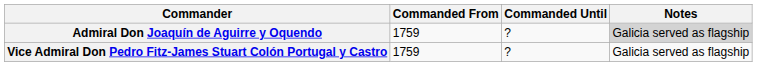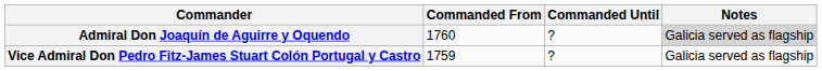Admiral Don Joaquín de Aguirre y Oquendo | Commanded From: 1759 -> 1760
